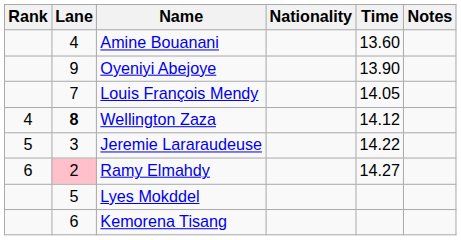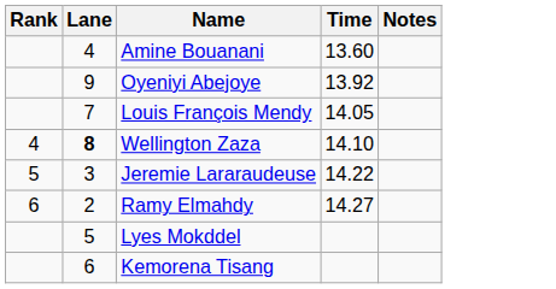- column: Nationality
Oyeniyi Abejoye | Time: 13.90 -> 13.92
Wellington Zaza | Time: 14.12 -> 14.10
Ramy Elmahdy | Lane: pink background -> no background
